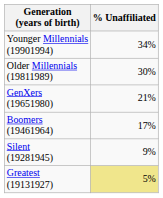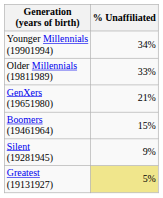Older Millennials (19811989) | % Unaffiliated: 30% -> 33%
Boomers (19461964) | % Unaffiliated: 17% -> 15%
